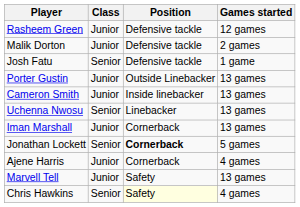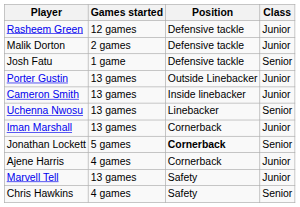columns swapped: Class <-> Games started
Chris Hawkins | Position: lightyellow background -> no background
